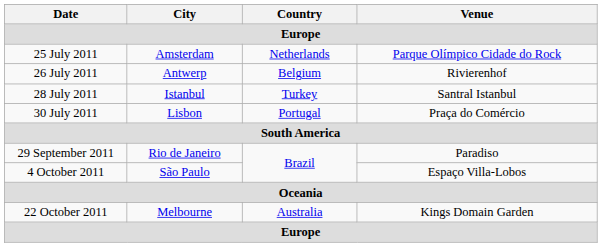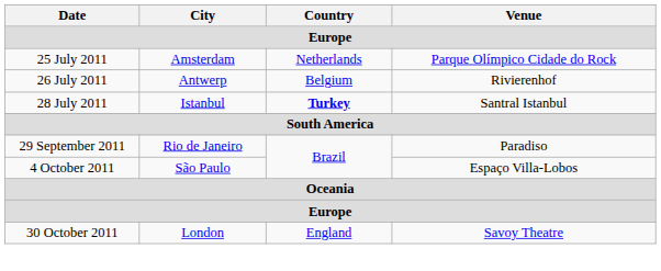28 July 2011 | Country: normal -> bold
- row: 30 July 2011 | Lisbon | Portugal | Praça do Comércio
- row: 22 October 2011 | Melbourne | Australia | Kings Domain Garden
+ row: 30 October 2011 | London | England | Savoy Theatre
